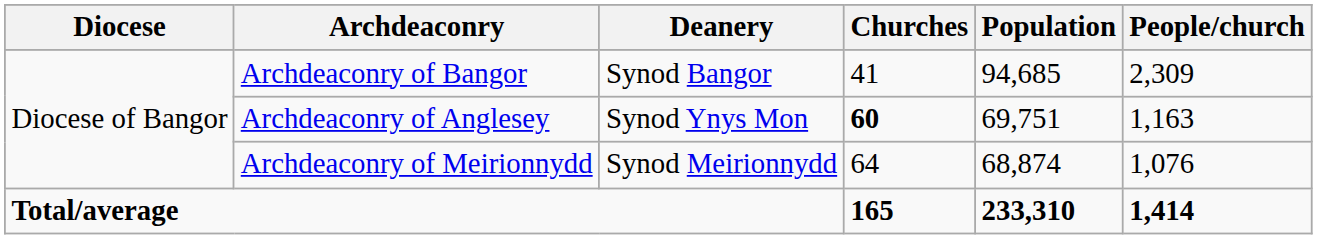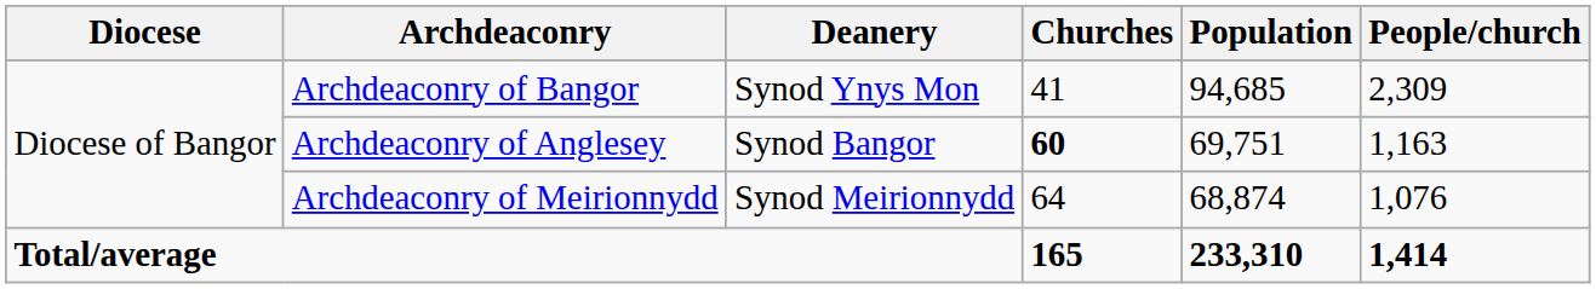Archdeaconry of Bangor | Deanery: Synod Bangor -> Synod Ynys Mon
Archdeaconry of Anglesey | Deanery: Synod Ynys Mon -> Synod Bangor
